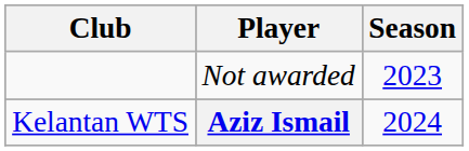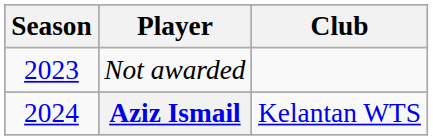columns swapped: Season <-> Club
